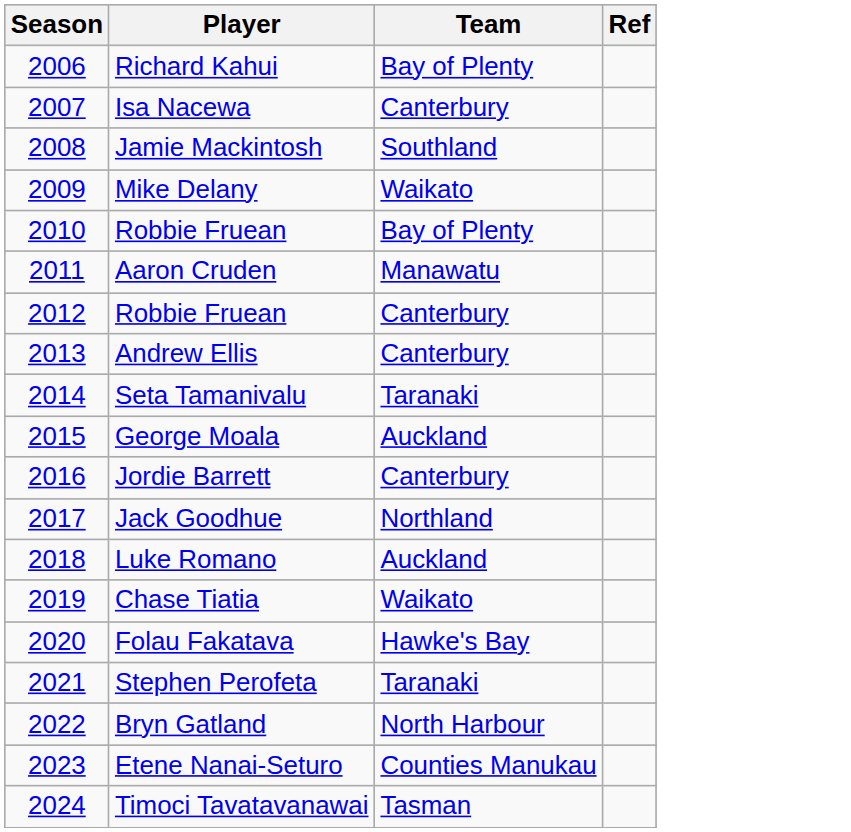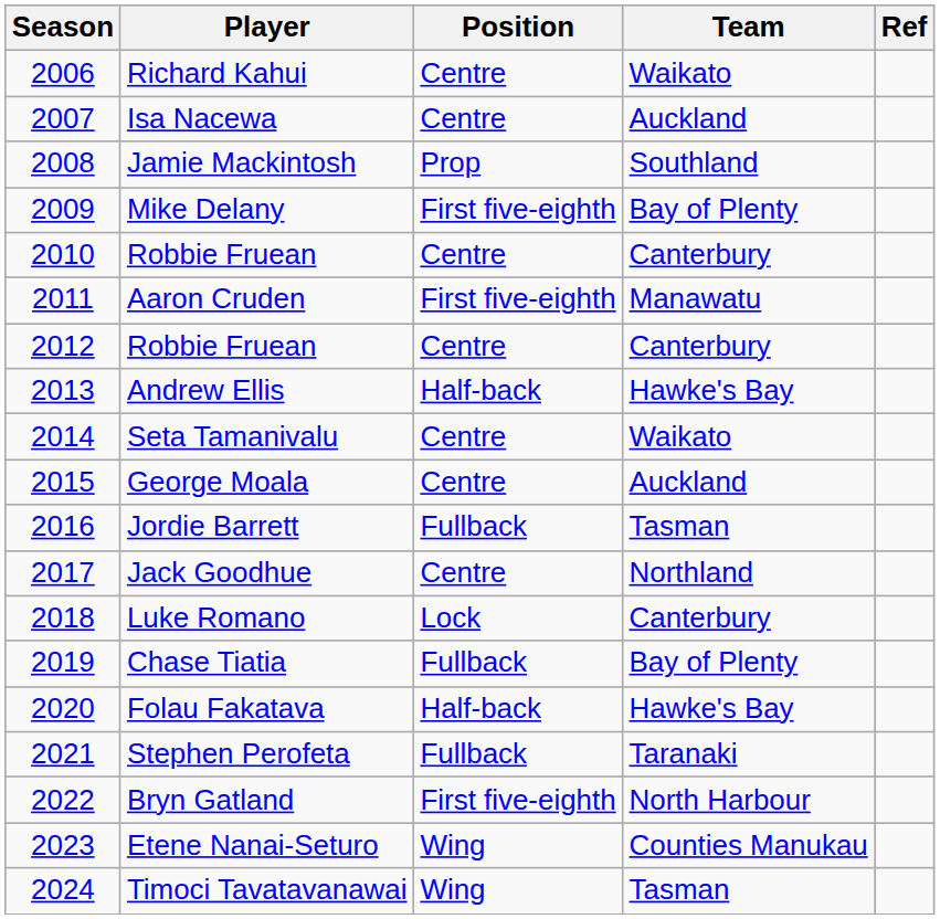+ column: Position | Centre | Centre | Prop | First five-eighth | Centre | First five-eighth | Centre | Half-back | Centre | Centre | Fullback | Centre | Lock | Fullback | Half-back | Fullback | First five-eighth | Wing | Wing
Richard Kahui | Team: Bay of Plenty -> Waikato
Isa Nacewa | Team: Canterbury -> Auckland
Mike Delany | Team: Waikato -> Bay of Plenty
2010 / Robbie Fruean | Team: Bay of Plenty -> Canterbury
Andrew Ellis | Team: Canterbury -> Hawke's Bay
Seta Tamanivalu | Team: Taranaki -> Waikato
Jordie Barrett | Team: Canterbury -> Tasman
Luke Romano | Team: Auckland -> Canterbury
Chase Tiatia | Team: Waikato -> Bay of Plenty
